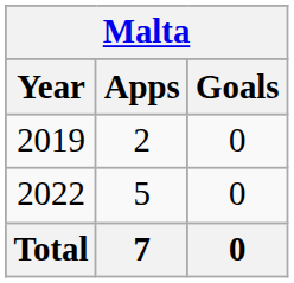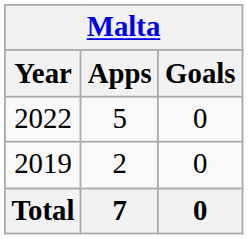rows swapped: 2019 <-> 2022
